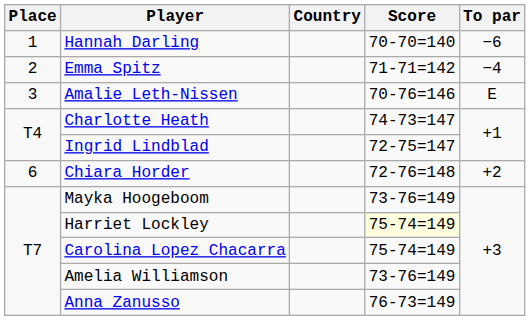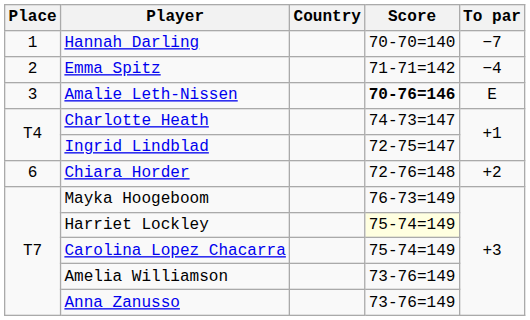Hannah Darling | To par: −6 -> −7
Amalie Leth-Nissen | Score: normal -> bold
Mayka Hoogeboom | Score: 73-76=149 -> 76-73=149
Anna Zanusso | Score: 76-73=149 -> 73-76=149
